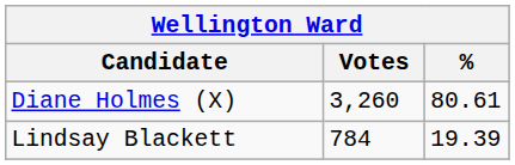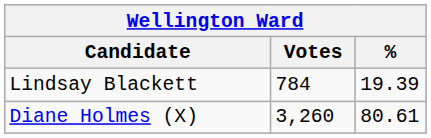rows swapped: Diane Holmes (X) <-> Lindsay Blackett
